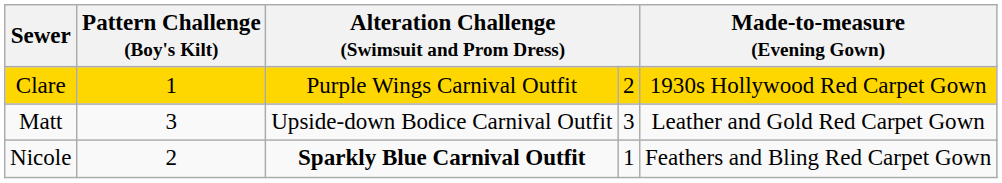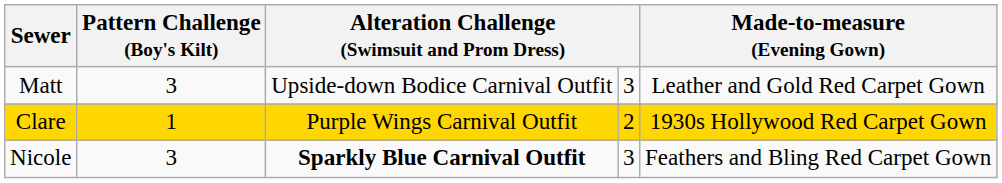rows swapped: Clare <-> Matt
Nicole | Pattern Challenge (Boy's Kilt): 2 -> 3
Nicole | column 4: 1 -> 3
